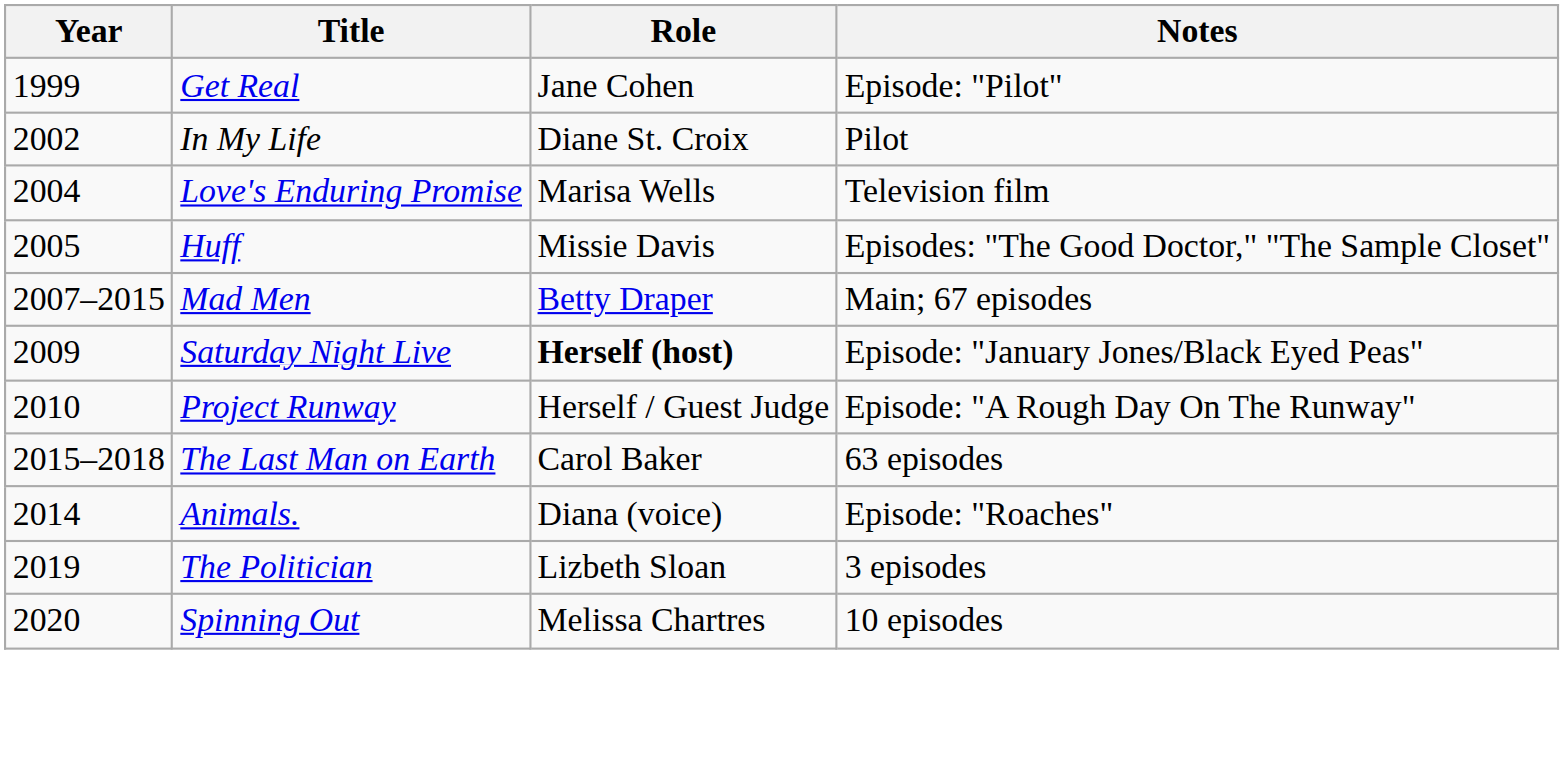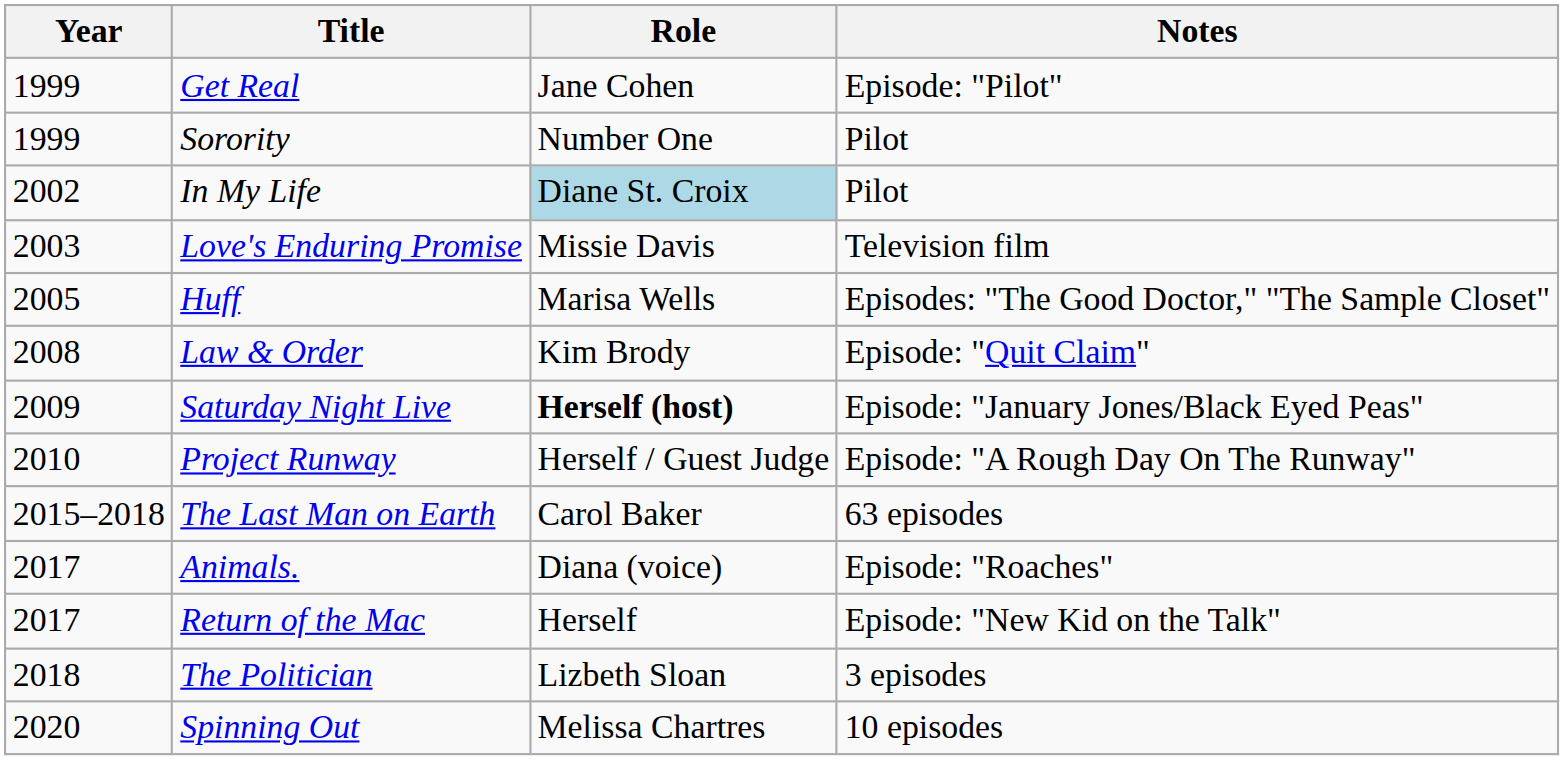+ row: 1999 | Sorority | Number One | Pilot
In My Life | Role: no background -> lightblue background
Love's Enduring Promise | Year: 2004 -> 2003
Love's Enduring Promise | Role: Marisa Wells -> Missie Davis
Huff | Role: Missie Davis -> Marisa Wells
- row: 2007–2015 | Mad Men | Betty Draper | Main; 67 episodes
+ row: 2008 | Law & Order | Kim Brody | Episode: "Quit Claim"
Animals. | Year: 2014 -> 2017
+ row: 2017 | Return of the Mac | Herself | Episode: "New Kid on the Talk"
The Politician | Year: 2019 -> 2018
